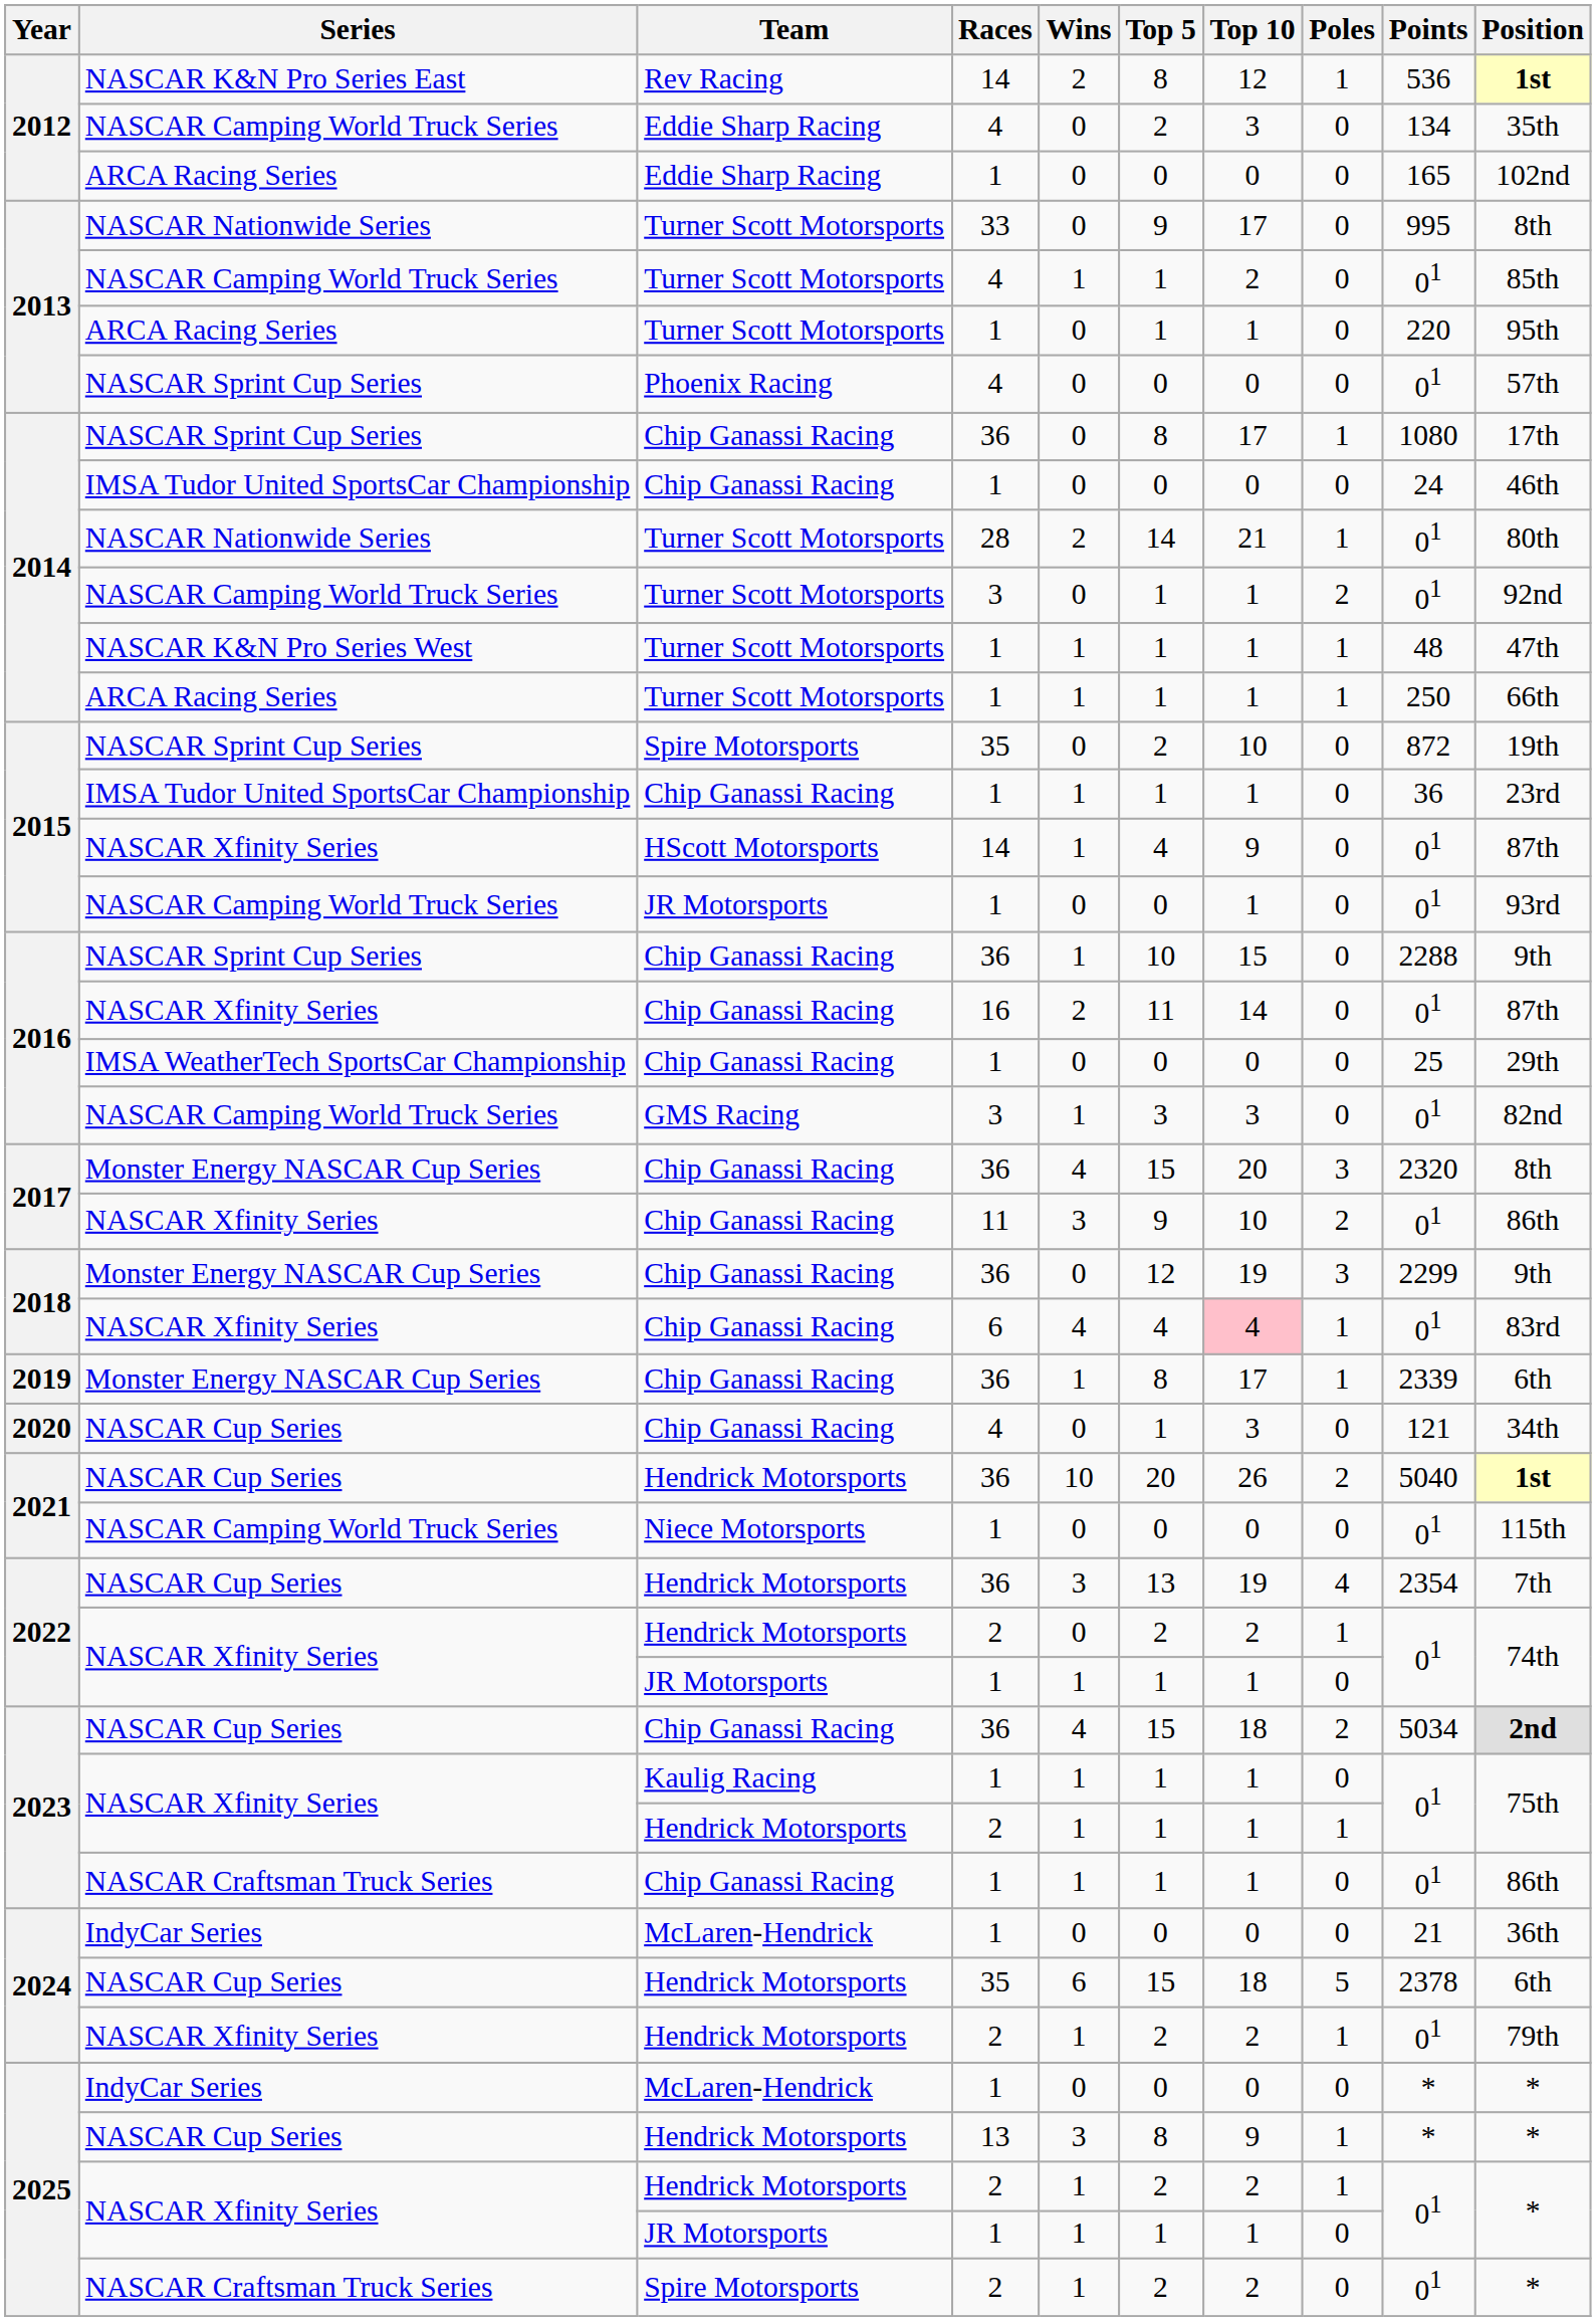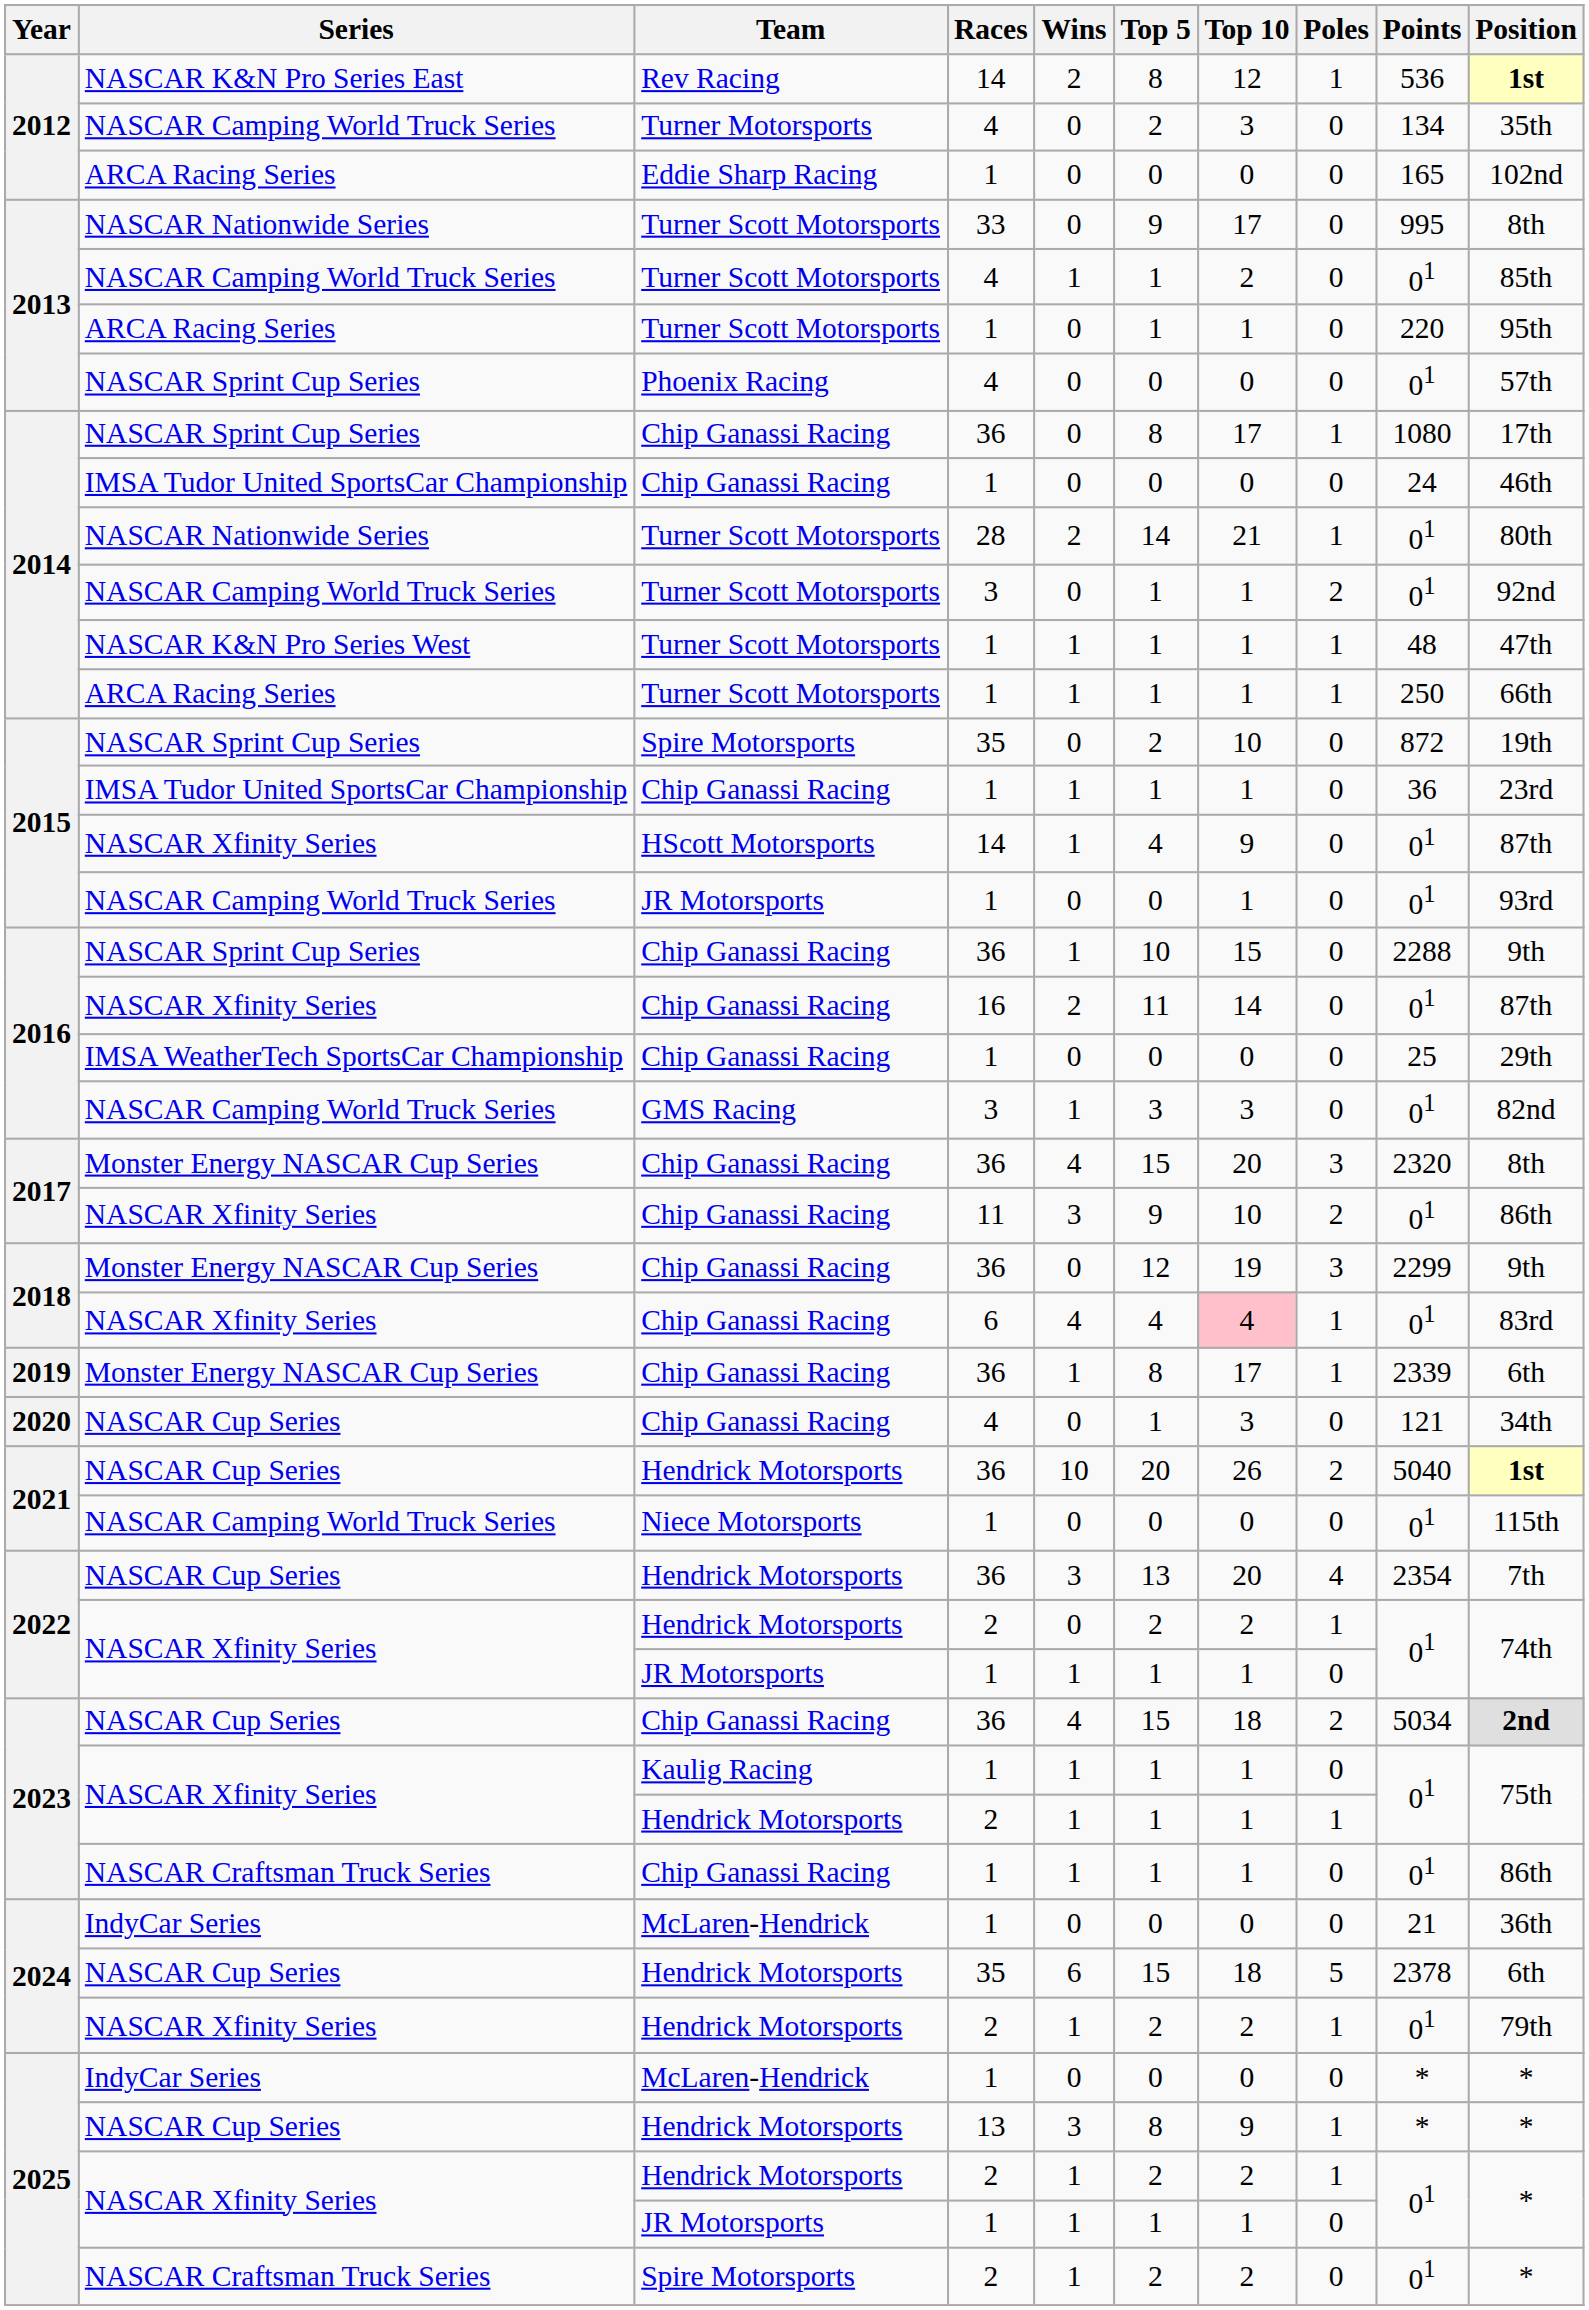2012 / NASCAR Camping World Truck Series | Team: Eddie Sharp Racing -> Turner Motorsports
2022 / NASCAR Cup Series | Top 10: 19 -> 20
